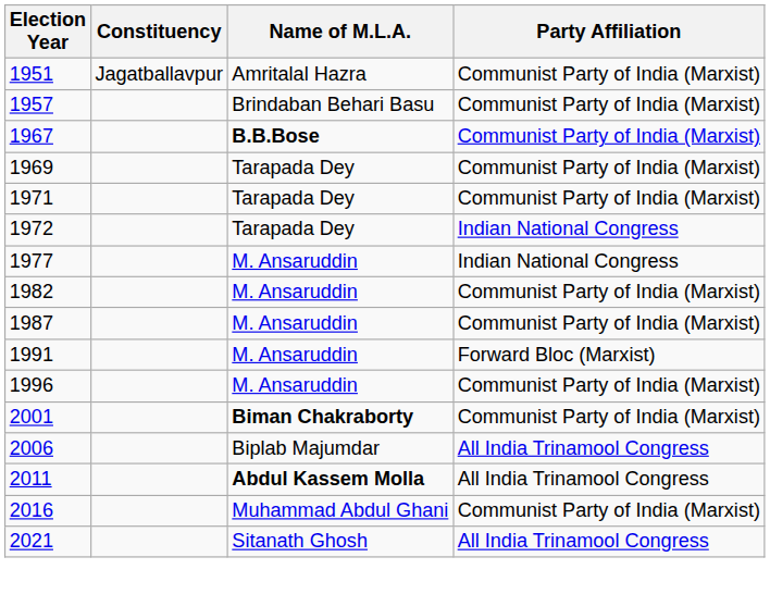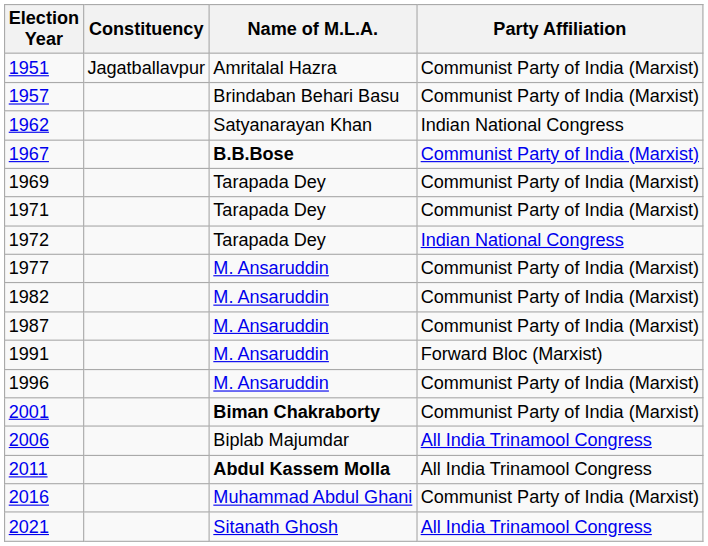+ row: 1962 | Satyanarayan Khan | Indian National Congress
1977 | Party Affiliation: Indian National Congress -> Communist Party of India (Marxist)
